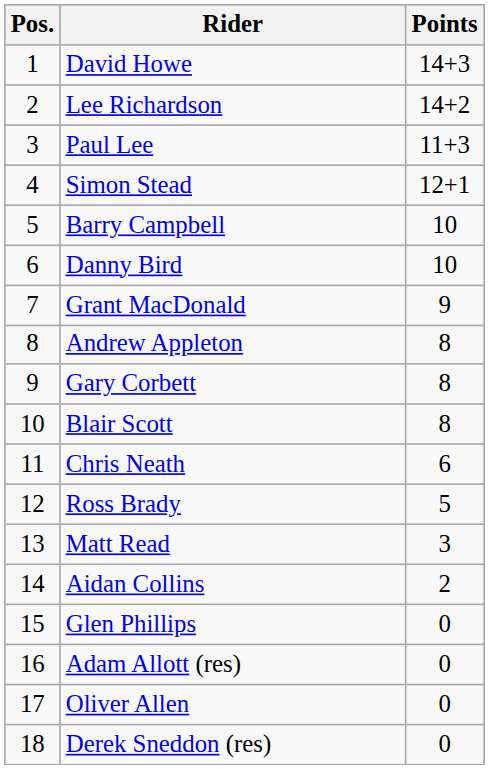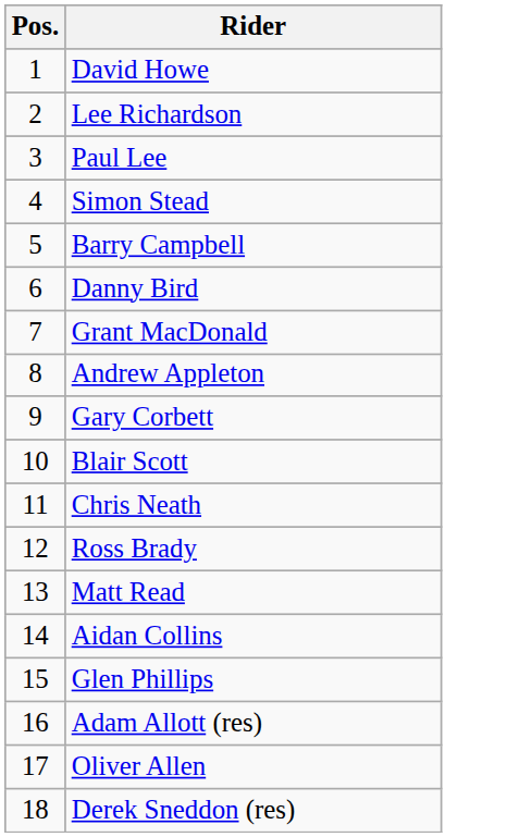- column: Points | 14+3 | 14+2 | 11+3 | 12+1 | 10 | 10 | 9 | 8 | 8 | 8 | 6 | 5 | 3 | 2 | 0 | 0 | 0 | 0
